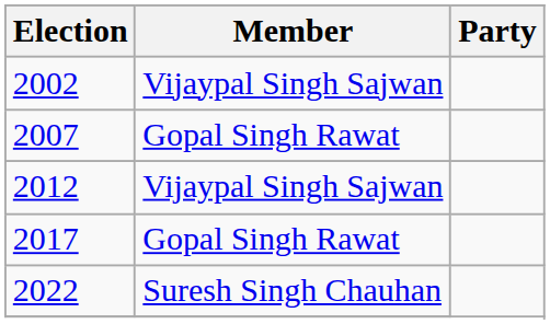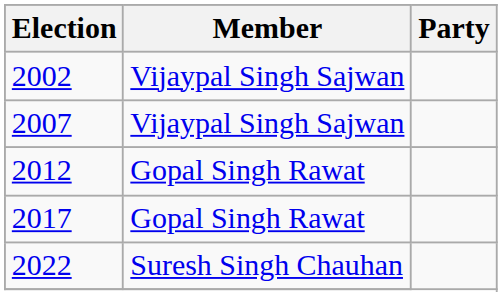2007 | Member: Gopal Singh Rawat -> Vijaypal Singh Sajwan
2012 | Member: Vijaypal Singh Sajwan -> Gopal Singh Rawat
